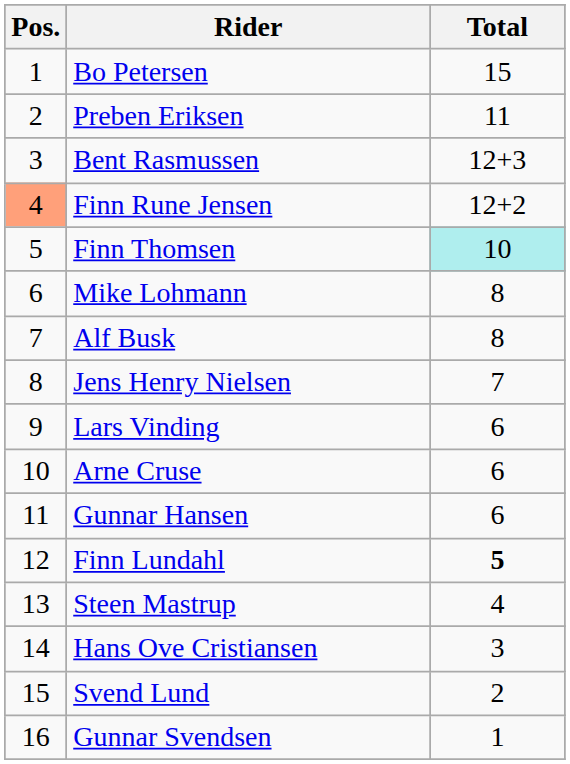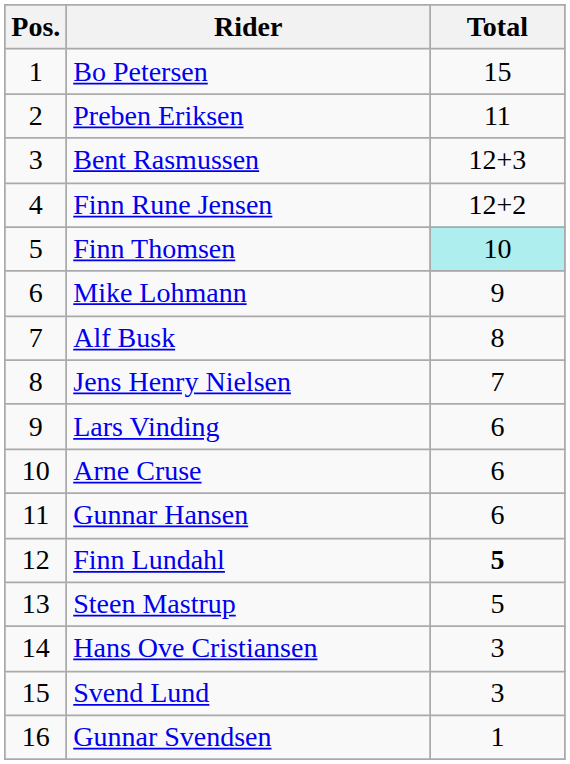Finn Rune Jensen | Pos.: lightsalmon background -> no background
Mike Lohmann | Total: 8 -> 9
Steen Mastrup | Total: 4 -> 5
Svend Lund | Total: 2 -> 3
